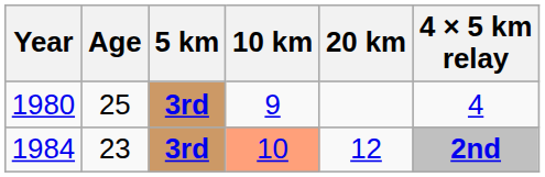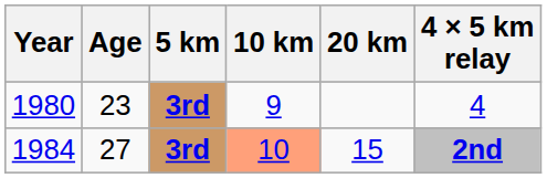1980 | Age: 25 -> 23
1984 | Age: 23 -> 27
1984 | 20 km: 12 -> 15
